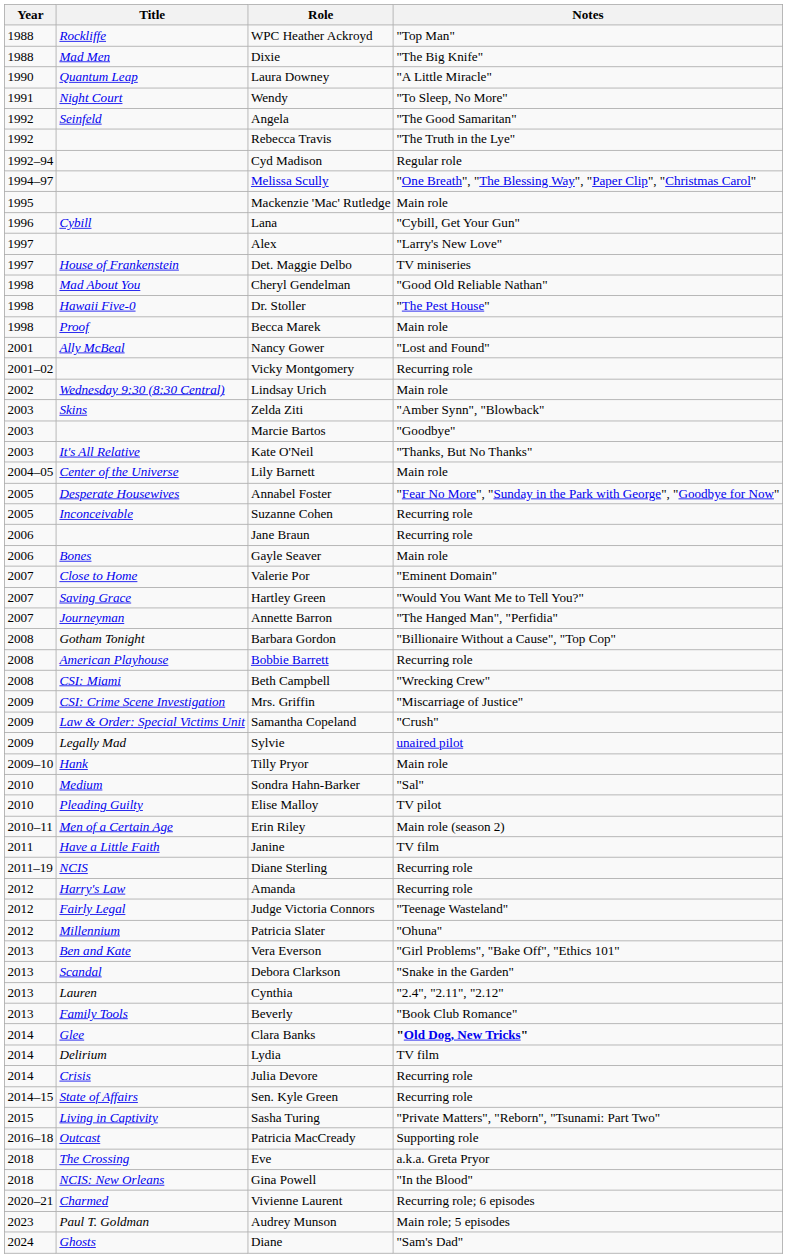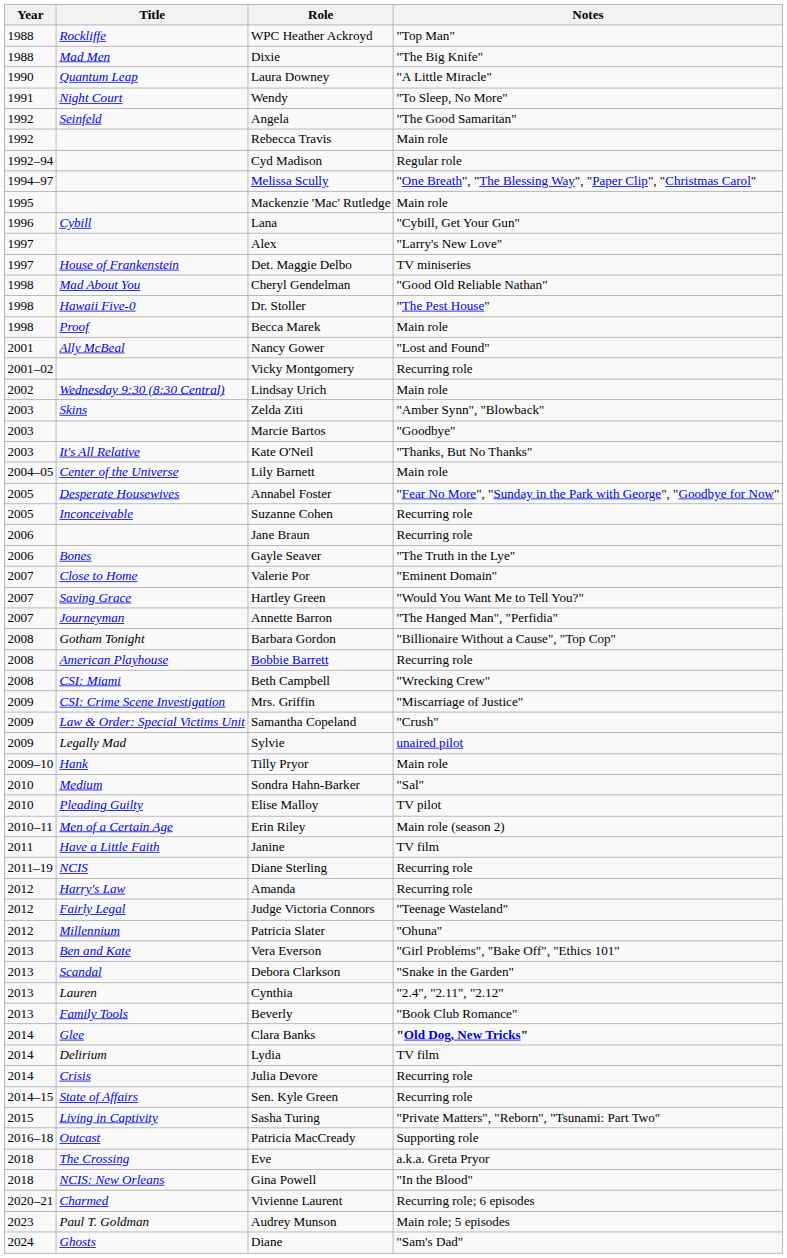Rebecca Travis | Notes: "The Truth in the Lye" -> Main role
Gayle Seaver | Notes: Main role -> "The Truth in the Lye"
